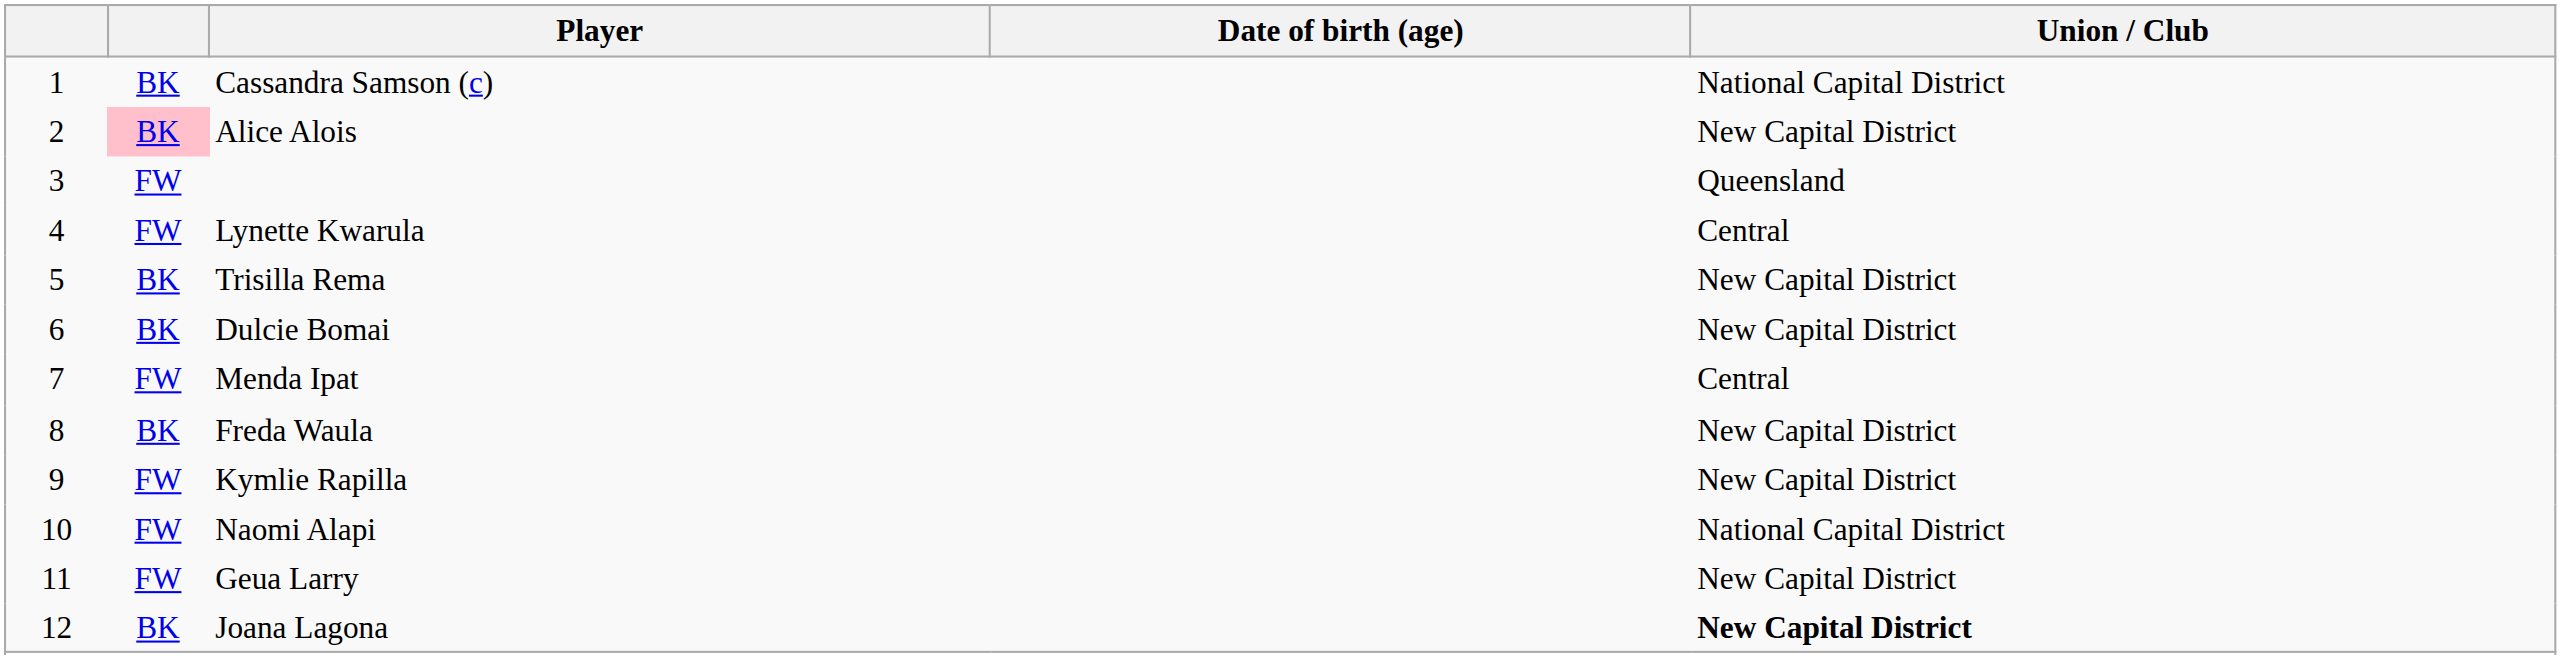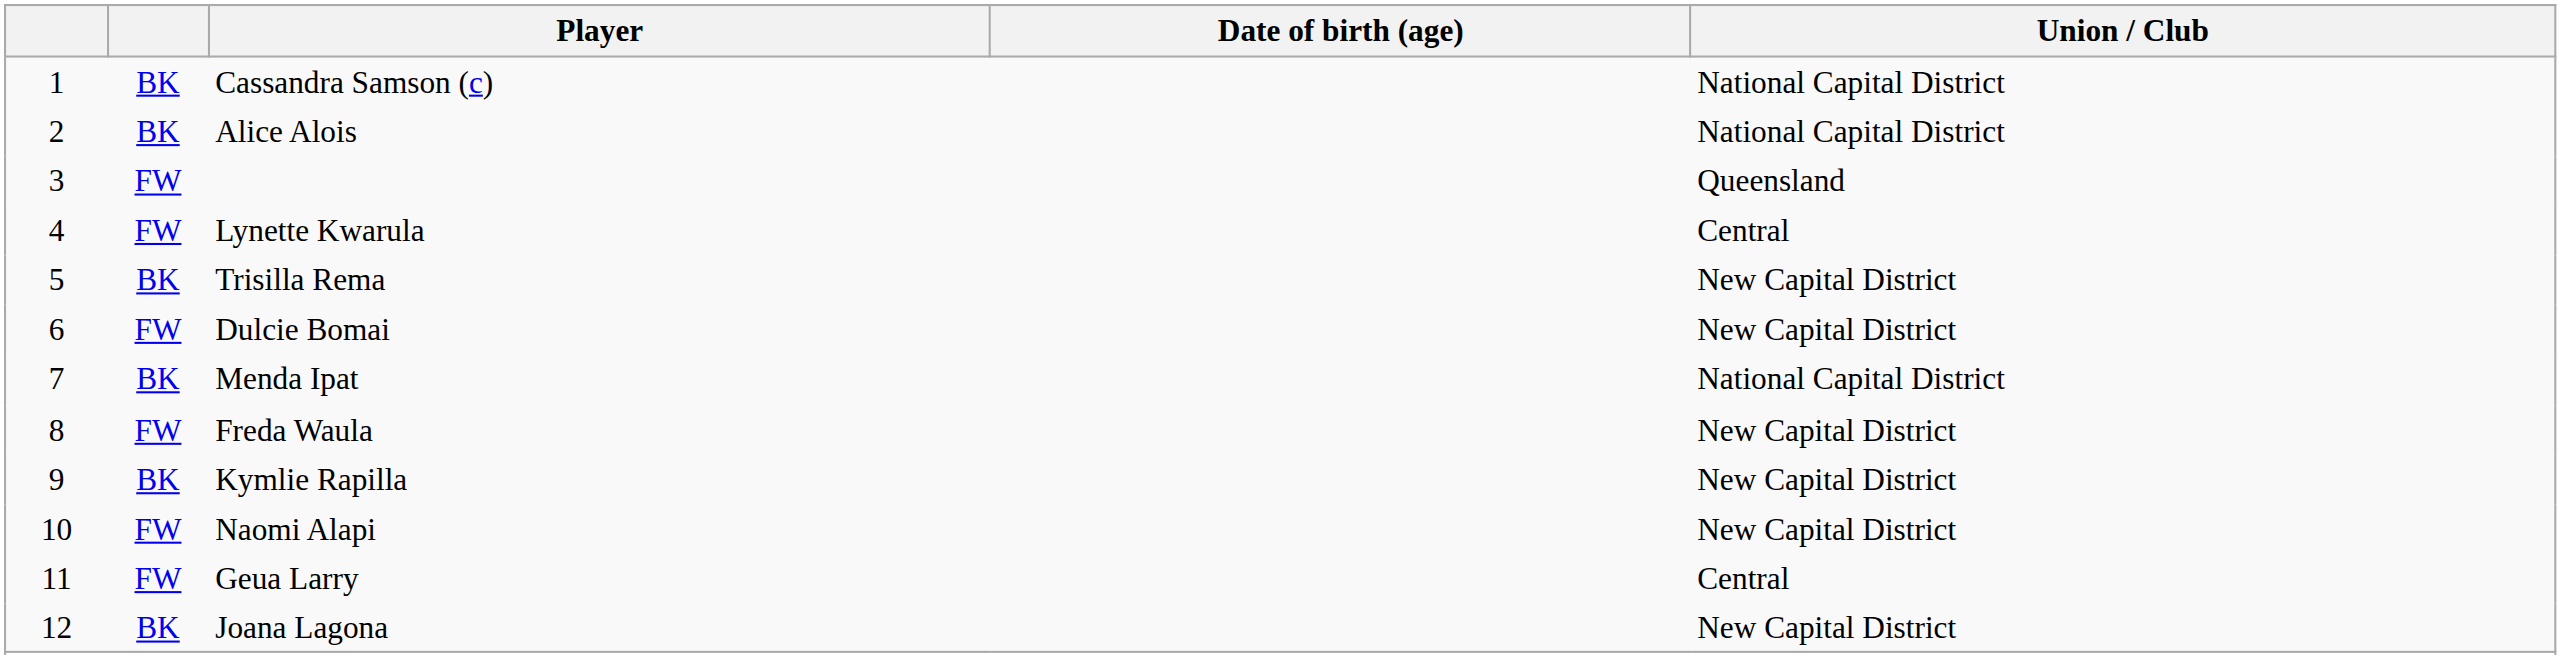Alice Alois | column 2: pink background -> no background
Alice Alois | Union / Club: New Capital District -> National Capital District
Dulcie Bomai | column 2: BK -> FW
Menda Ipat | column 2: FW -> BK
Menda Ipat | Union / Club: Central -> National Capital District
Freda Waula | column 2: BK -> FW
Kymlie Rapilla | column 2: FW -> BK
Naomi Alapi | Union / Club: National Capital District -> New Capital District
Geua Larry | Union / Club: New Capital District -> Central
Joana Lagona | Union / Club: bold -> normal
